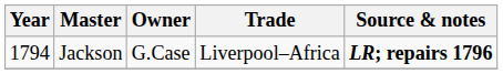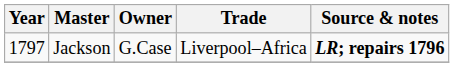Jackson | Year: 1794 -> 1797
